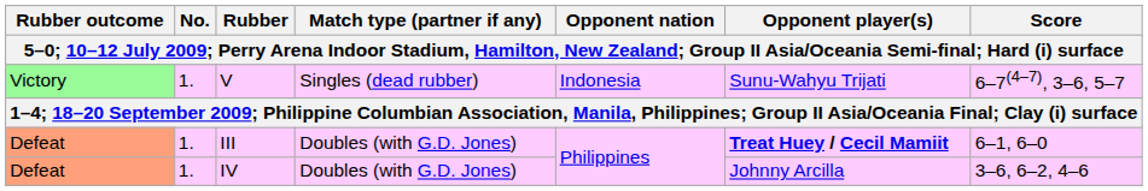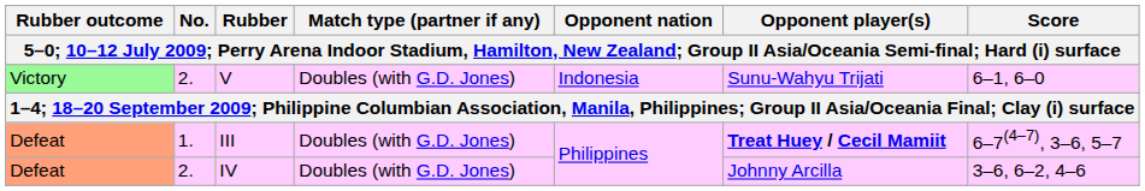V | No.: 1. -> 2.
V | Match type (partner if any): Singles (dead rubber) -> Doubles (with G.D. Jones)
V | Score: 6–7(4–7), 3–6, 5–7 -> 6–1, 6–0
III | Score: 6–1, 6–0 -> 6–7(4–7), 3–6, 5–7
IV | No.: 1. -> 2.
